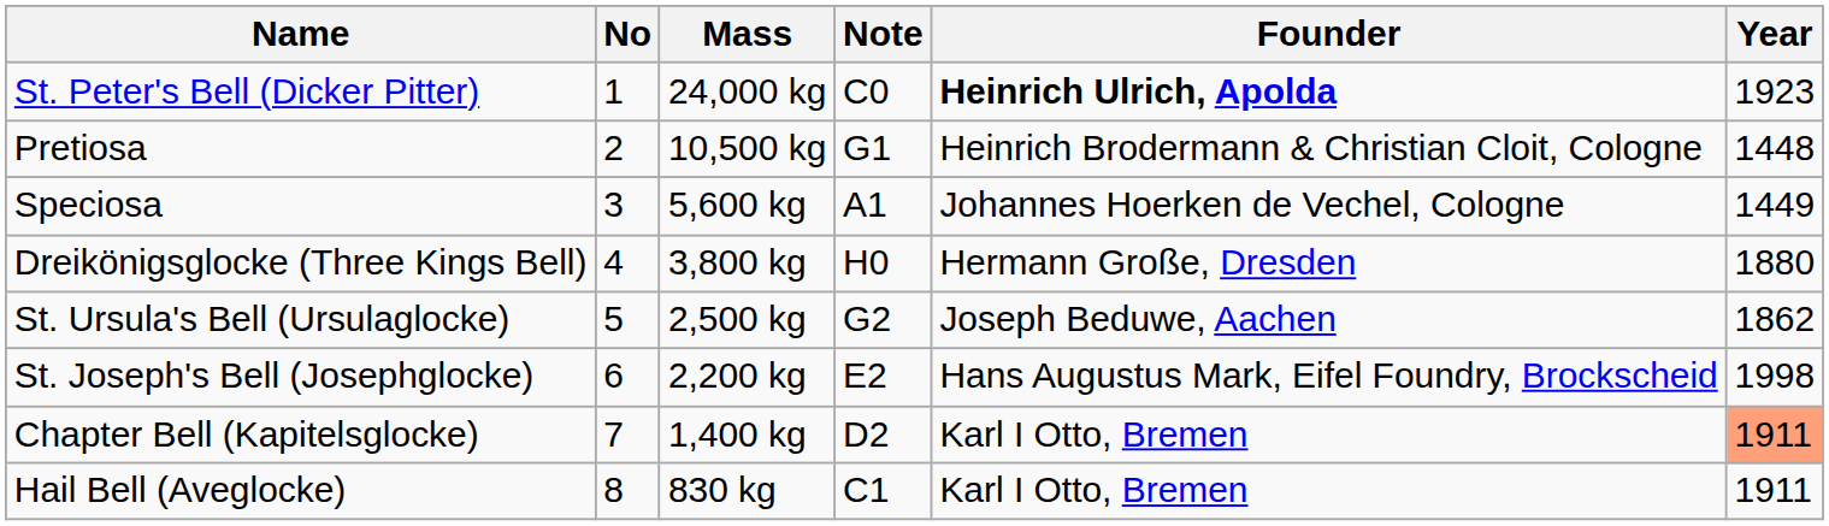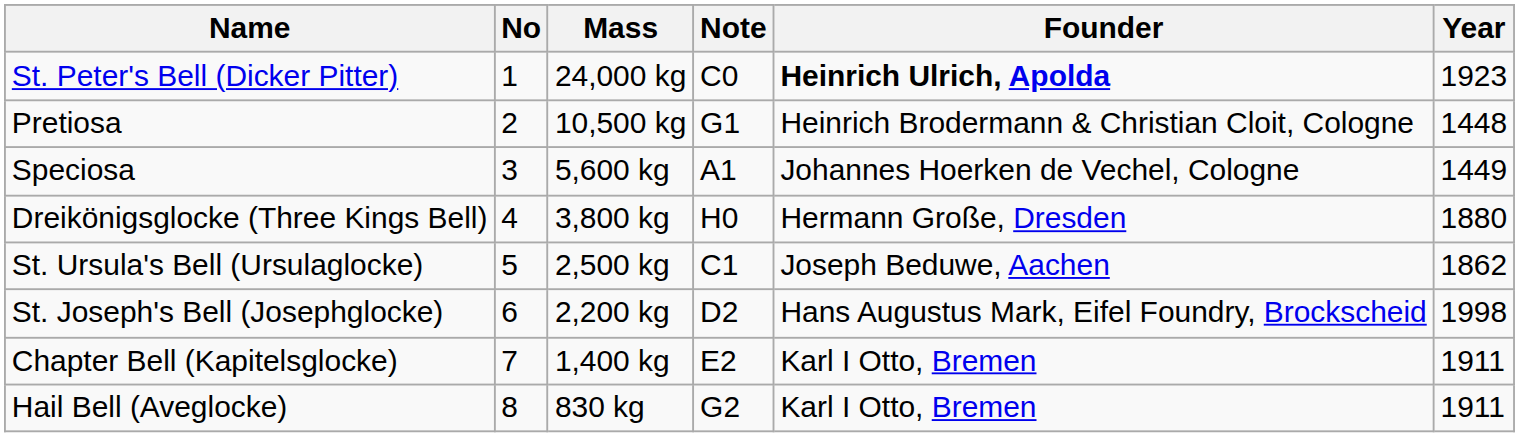St. Ursula's Bell (Ursulaglocke) | Note: G2 -> C1
St. Joseph's Bell (Josephglocke) | Note: E2 -> D2
Chapter Bell (Kapitelsglocke) | Note: D2 -> E2
Chapter Bell (Kapitelsglocke) | Year: lightsalmon background -> no background
Hail Bell (Aveglocke) | Note: C1 -> G2
